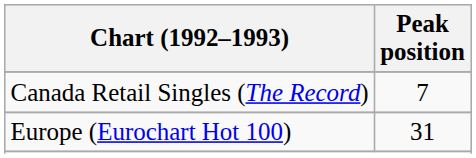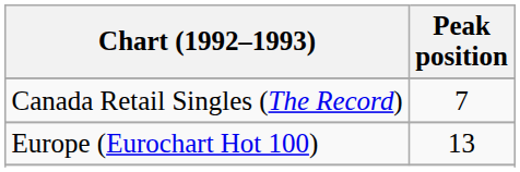Europe (Eurochart Hot 100) | Peak position: 31 -> 13
